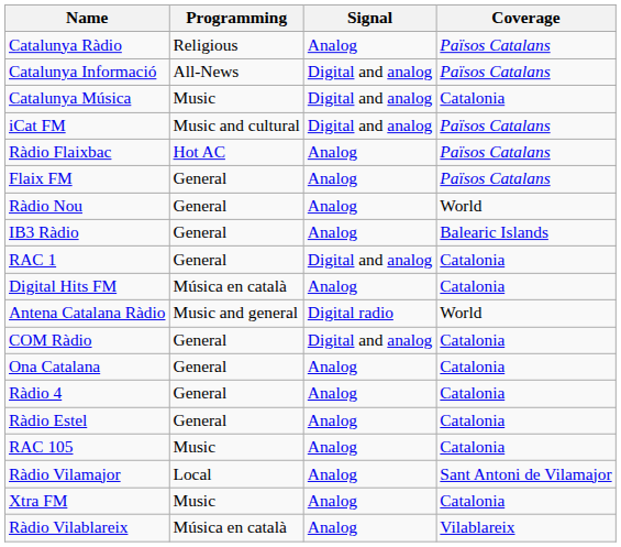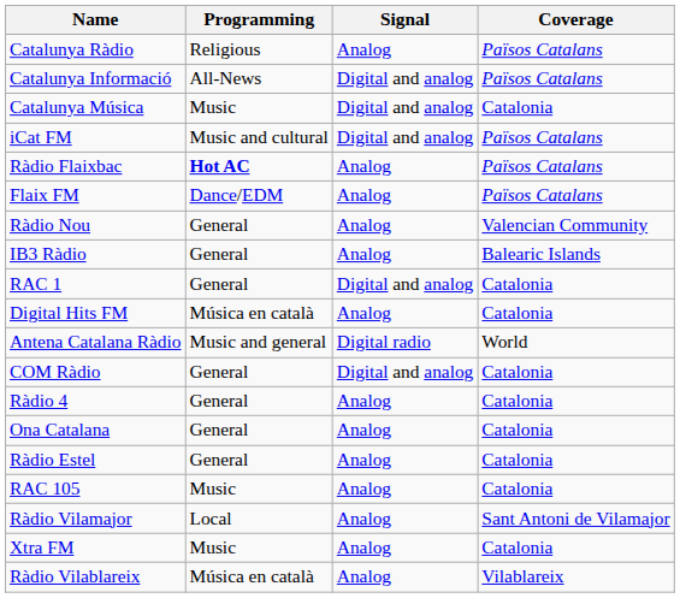Ràdio Flaixbac | Programming: normal -> bold
Flaix FM | Programming: General -> Dance/EDM
Ràdio Nou | Coverage: World -> Valencian Community
rows swapped: Ona Catalana <-> Ràdio 4
